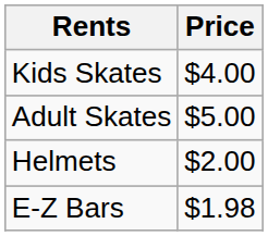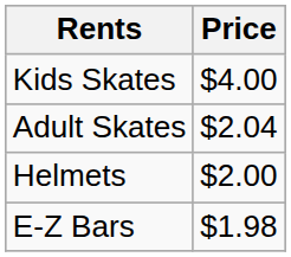Adult Skates | Price: $5.00 -> $2.04
